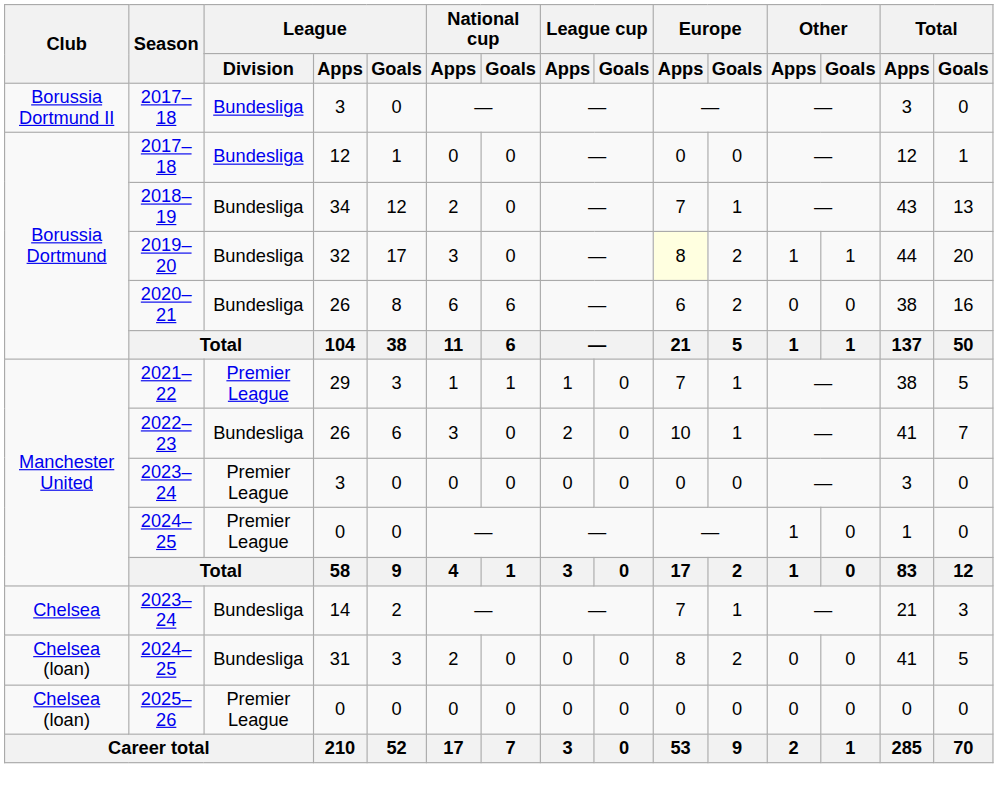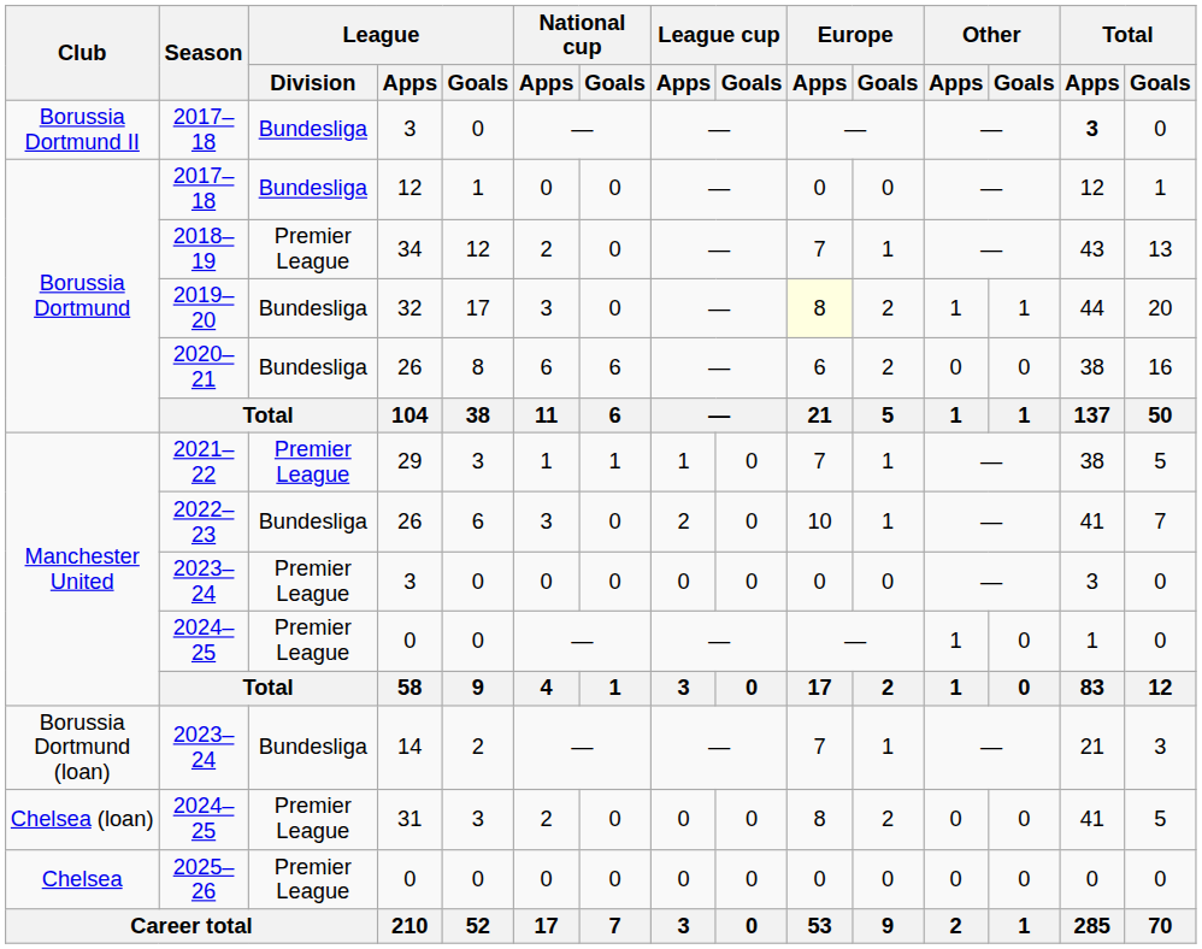2017–18 / 3 | Total / Apps: normal -> bold
2018–19 | League / Division: Bundesliga -> Premier League
2023–24 / 14 | Club: Chelsea -> Borussia Dortmund (loan)
2024–25 / 31 | League / Division: Bundesliga -> Premier League
2025–26 | Club: Chelsea (loan) -> Chelsea
